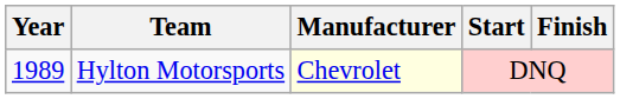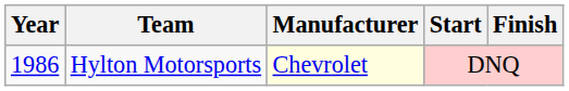Hylton Motorsports | Year: 1989 -> 1986
